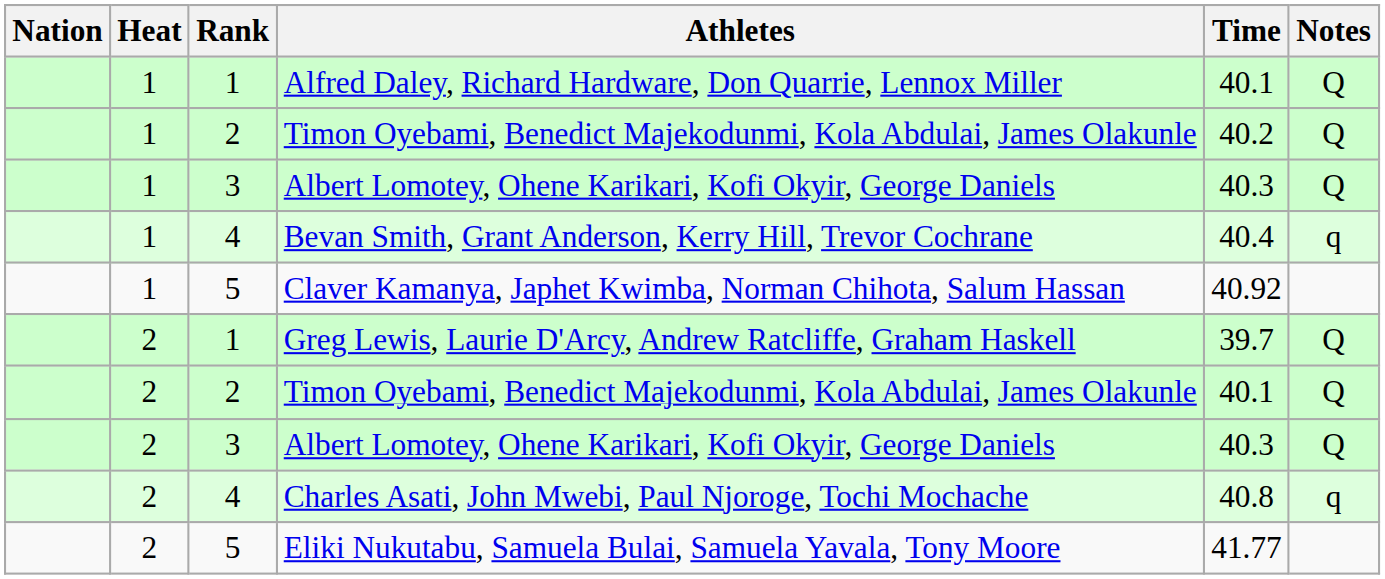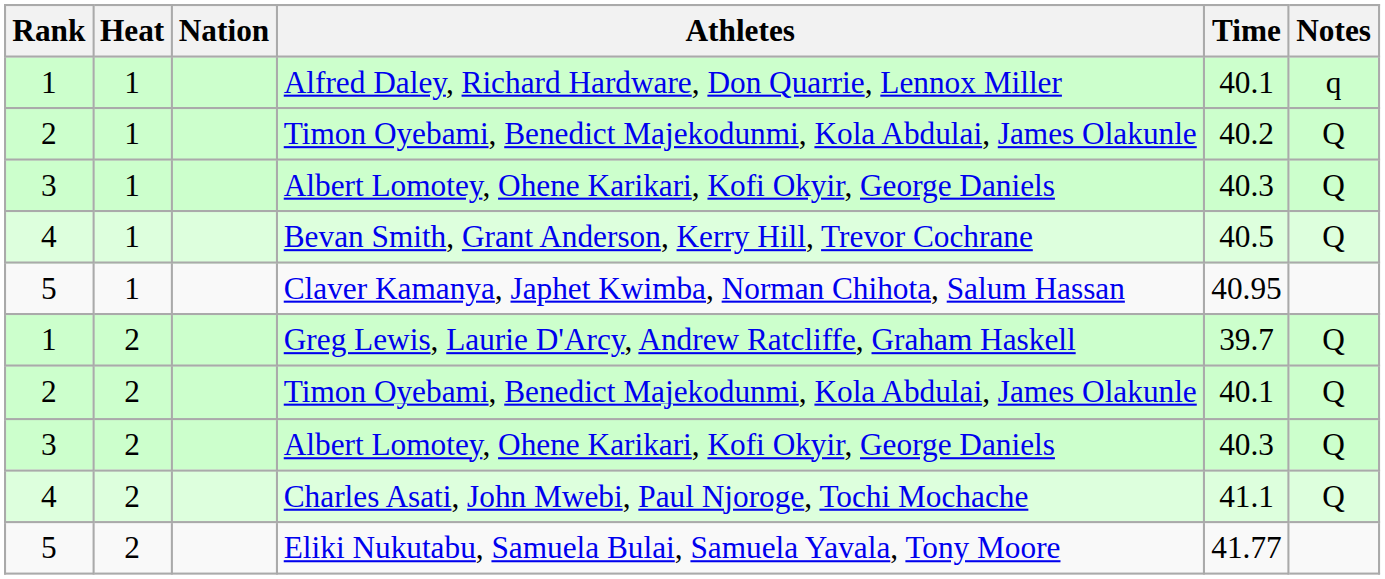columns swapped: Rank <-> Nation
Alfred Daley, Richard Hardware, Don Quarrie, Lennox Miller | Notes: Q -> q
Bevan Smith, Grant Anderson, Kerry Hill, Trevor Cochrane | Time: 40.4 -> 40.5
Bevan Smith, Grant Anderson, Kerry Hill, Trevor Cochrane | Notes: q -> Q
Claver Kamanya, Japhet Kwimba, Norman Chihota, Salum Hassan | Time: 40.92 -> 40.95
Charles Asati, John Mwebi, Paul Njoroge, Tochi Mochache | Time: 40.8 -> 41.1
Charles Asati, John Mwebi, Paul Njoroge, Tochi Mochache | Notes: q -> Q
